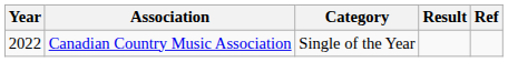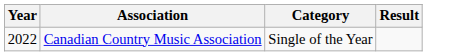- column: Ref
